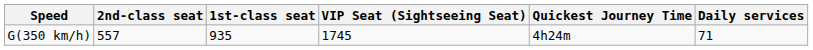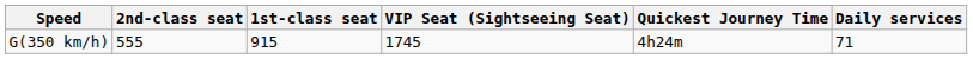G(350 km/h) | 2nd-class seat: 557 -> 555
G(350 km/h) | 1st-class seat: 935 -> 915
